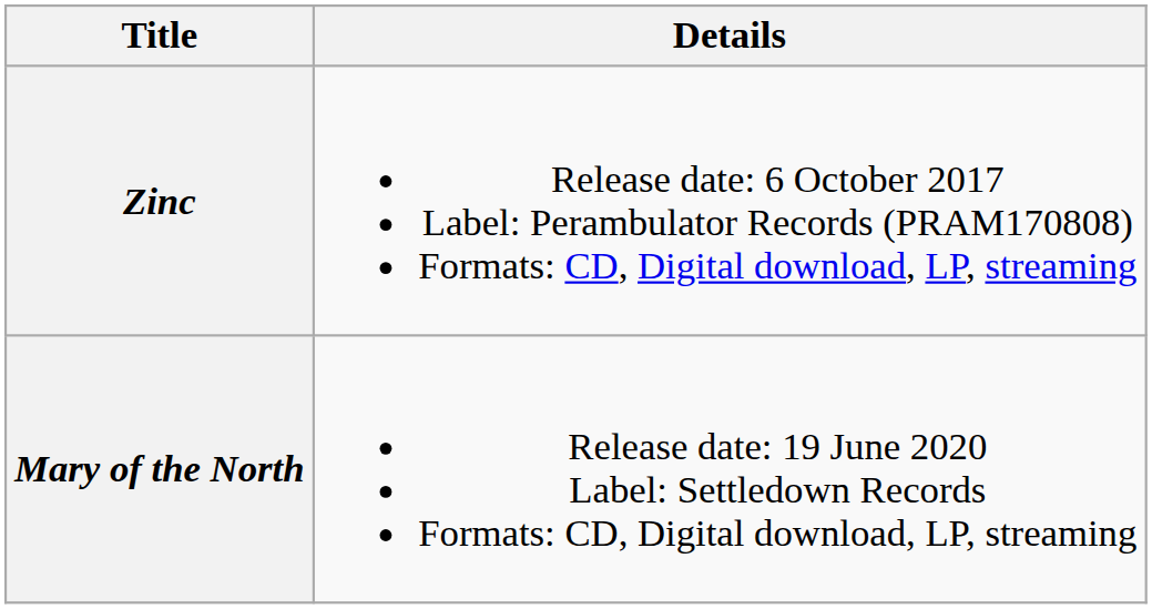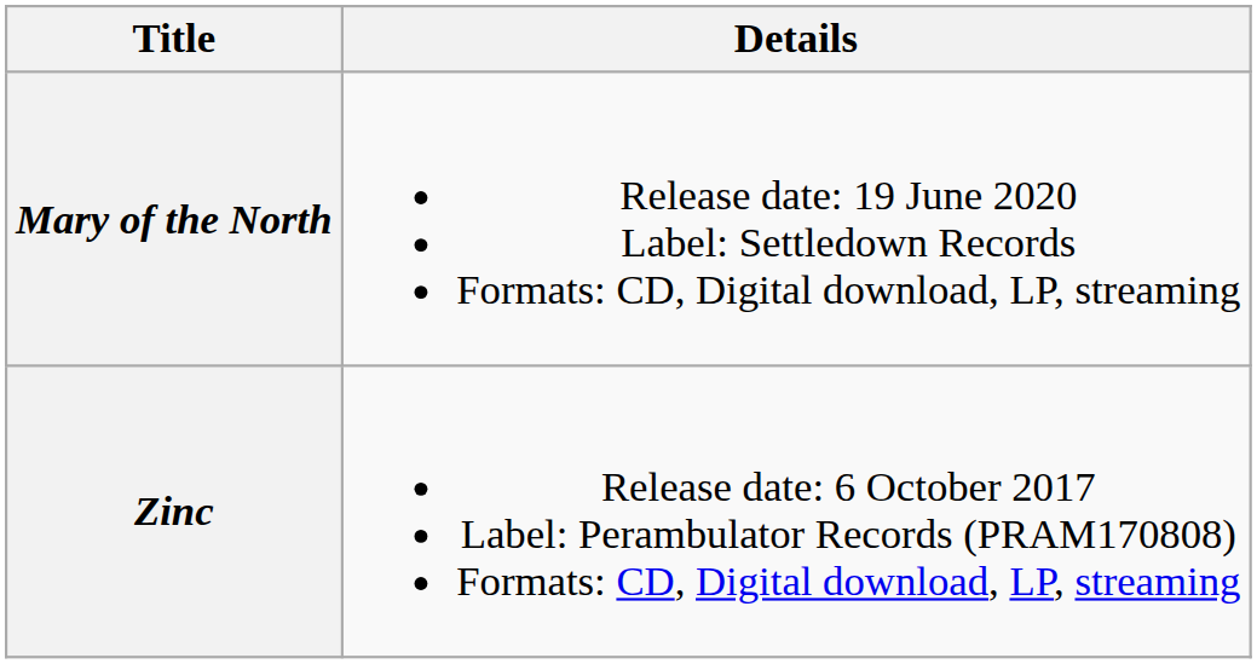rows swapped: Zinc <-> Mary of the North
